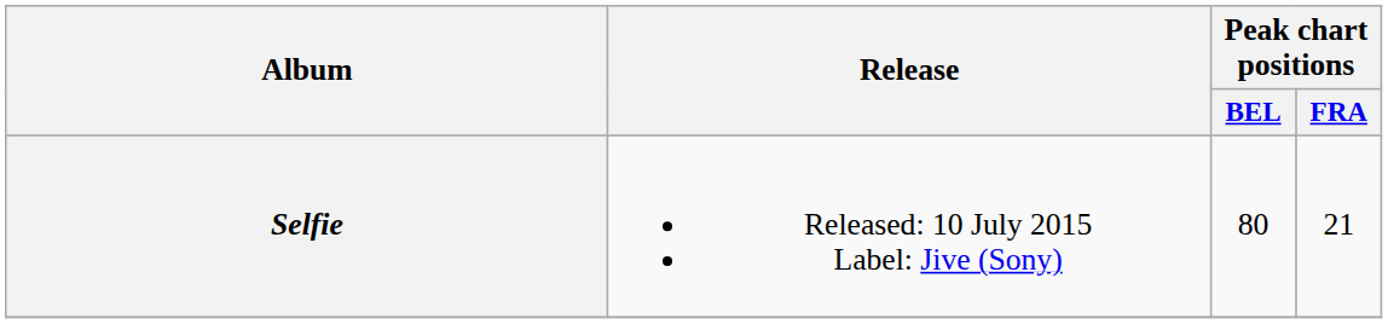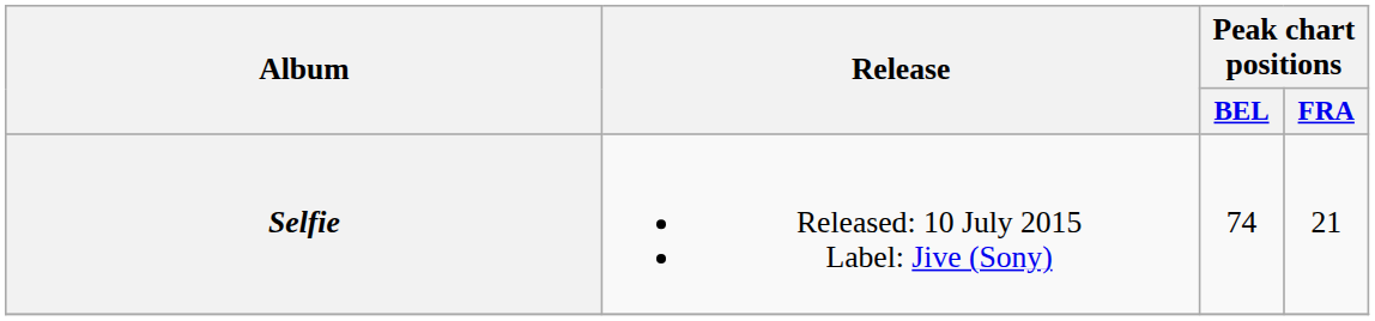Selfie | Peak chart positions / BEL: 80 -> 74
